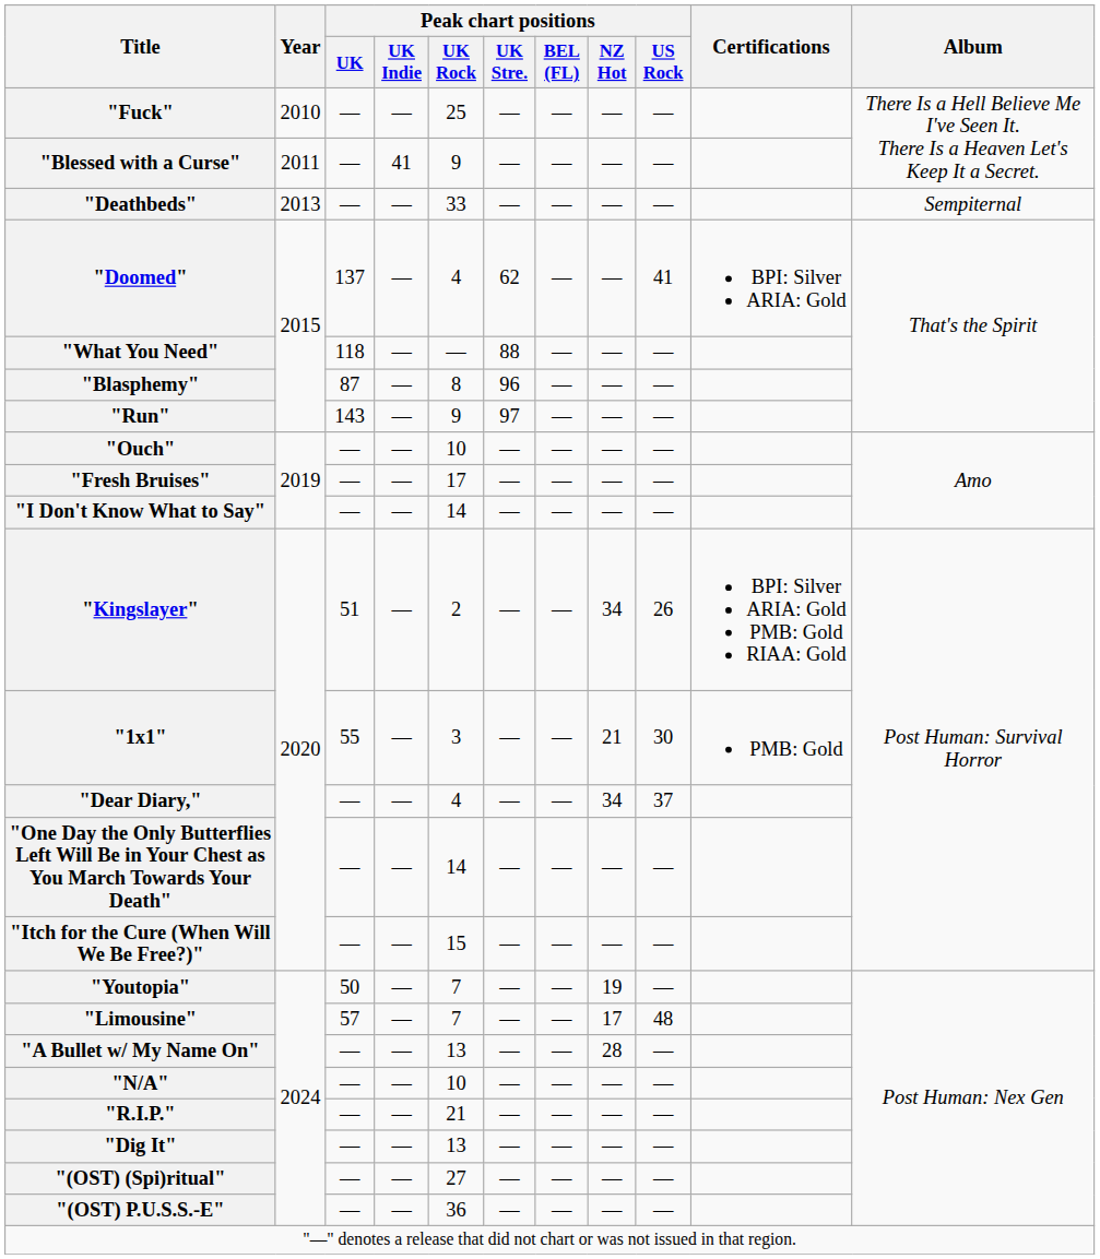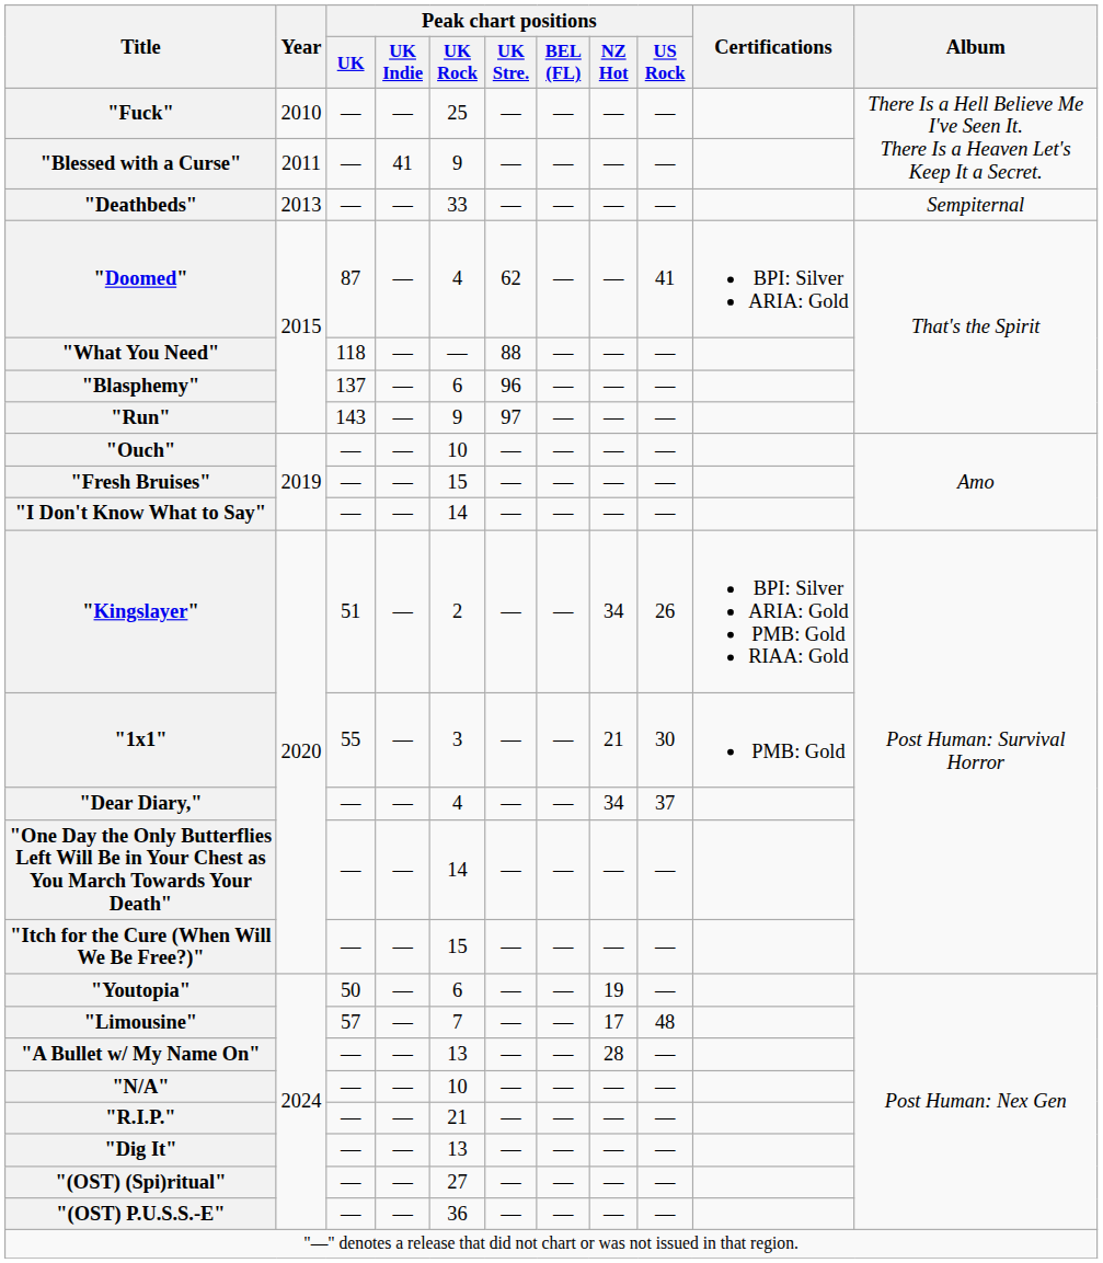"Doomed" | Peak chart positions / UK: 137 -> 87
"Blasphemy" | Peak chart positions / UK: 87 -> 137
"Blasphemy" | Peak chart positions / UK Rock: 8 -> 6
"Fresh Bruises" | Peak chart positions / UK Rock: 17 -> 15
"Youtopia" | Peak chart positions / UK Rock: 7 -> 6
